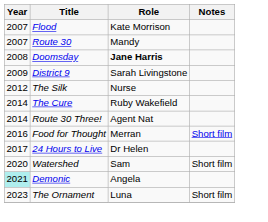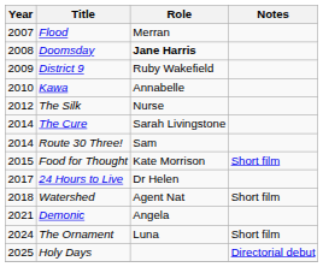Flood | Role: Kate Morrison -> Merran
- row: 2007 | Route 30 | Mandy
District 9 | Role: Sarah Livingstone -> Ruby Wakefield
+ row: 2010 | Kawa | Annabelle
The Cure | Role: Ruby Wakefield -> Sarah Livingstone
Route 30 Three! | Role: Agent Nat -> Sam
Food for Thought | Year: 2016 -> 2015
Food for Thought | Role: Merran -> Kate Morrison
Watershed | Year: 2020 -> 2018
Watershed | Role: Sam -> Agent Nat
Demonic | Year: paleturquoise background -> no background
The Ornament | Year: 2023 -> 2024
+ row: 2025 | Holy Days | Directorial debut
